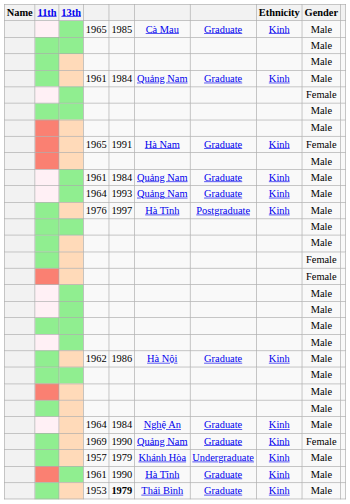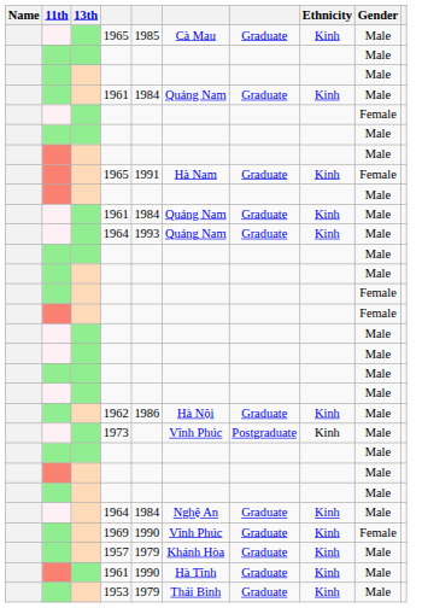- row: 1976 | 1997 | Hà Tĩnh | Postgraduate | Kinh | Male
+ row: 1973 | Vĩnh Phúc | Postgraduate | Kinh | Male
1969 | column 6: Quảng Nam -> Vĩnh Phúc
1957 | column 7: Undergraduate -> Graduate
1953 | column 5: bold -> normal
